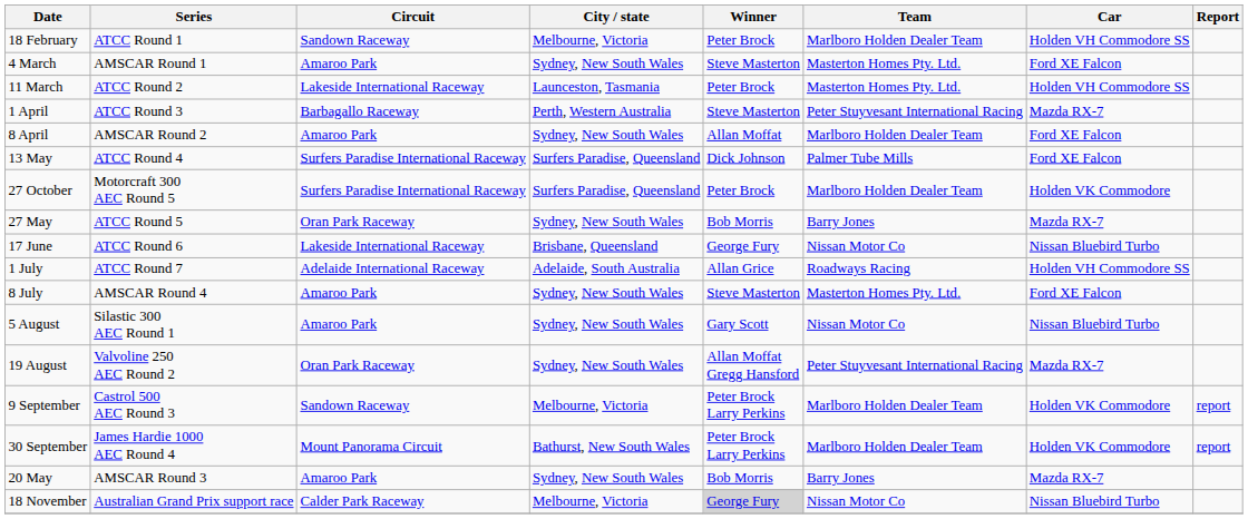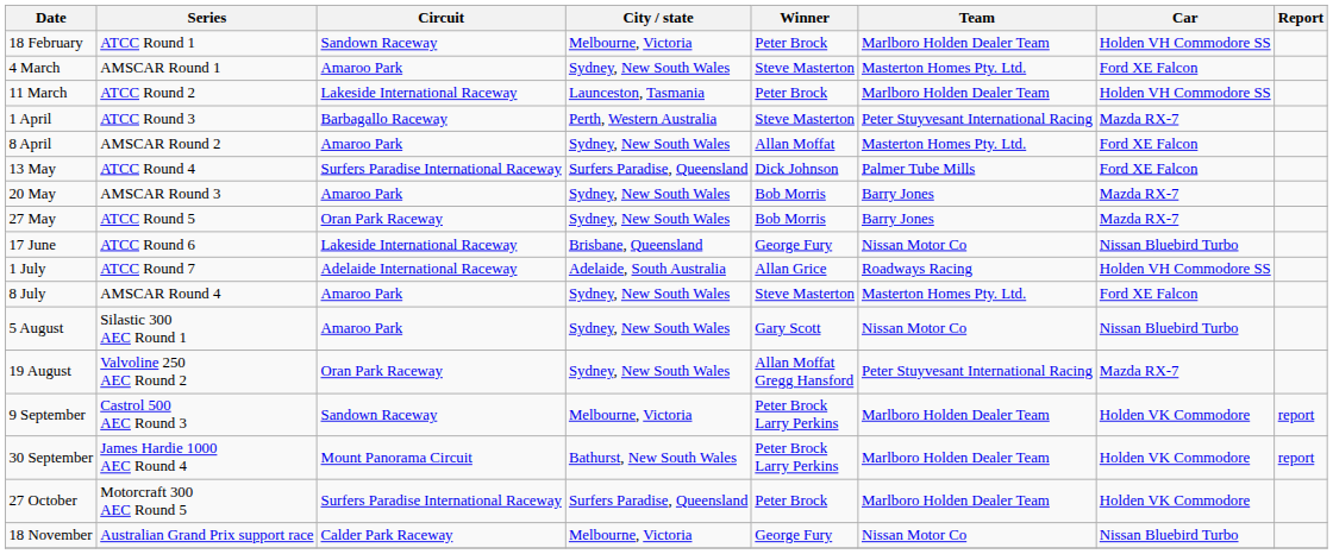11 March | Team: Masterton Homes Pty. Ltd. -> Marlboro Holden Dealer Team
8 April | Team: Marlboro Holden Dealer Team -> Masterton Homes Pty. Ltd.
rows swapped: 20 May <-> 27 October
18 November | Winner: lightgrey background -> no background
